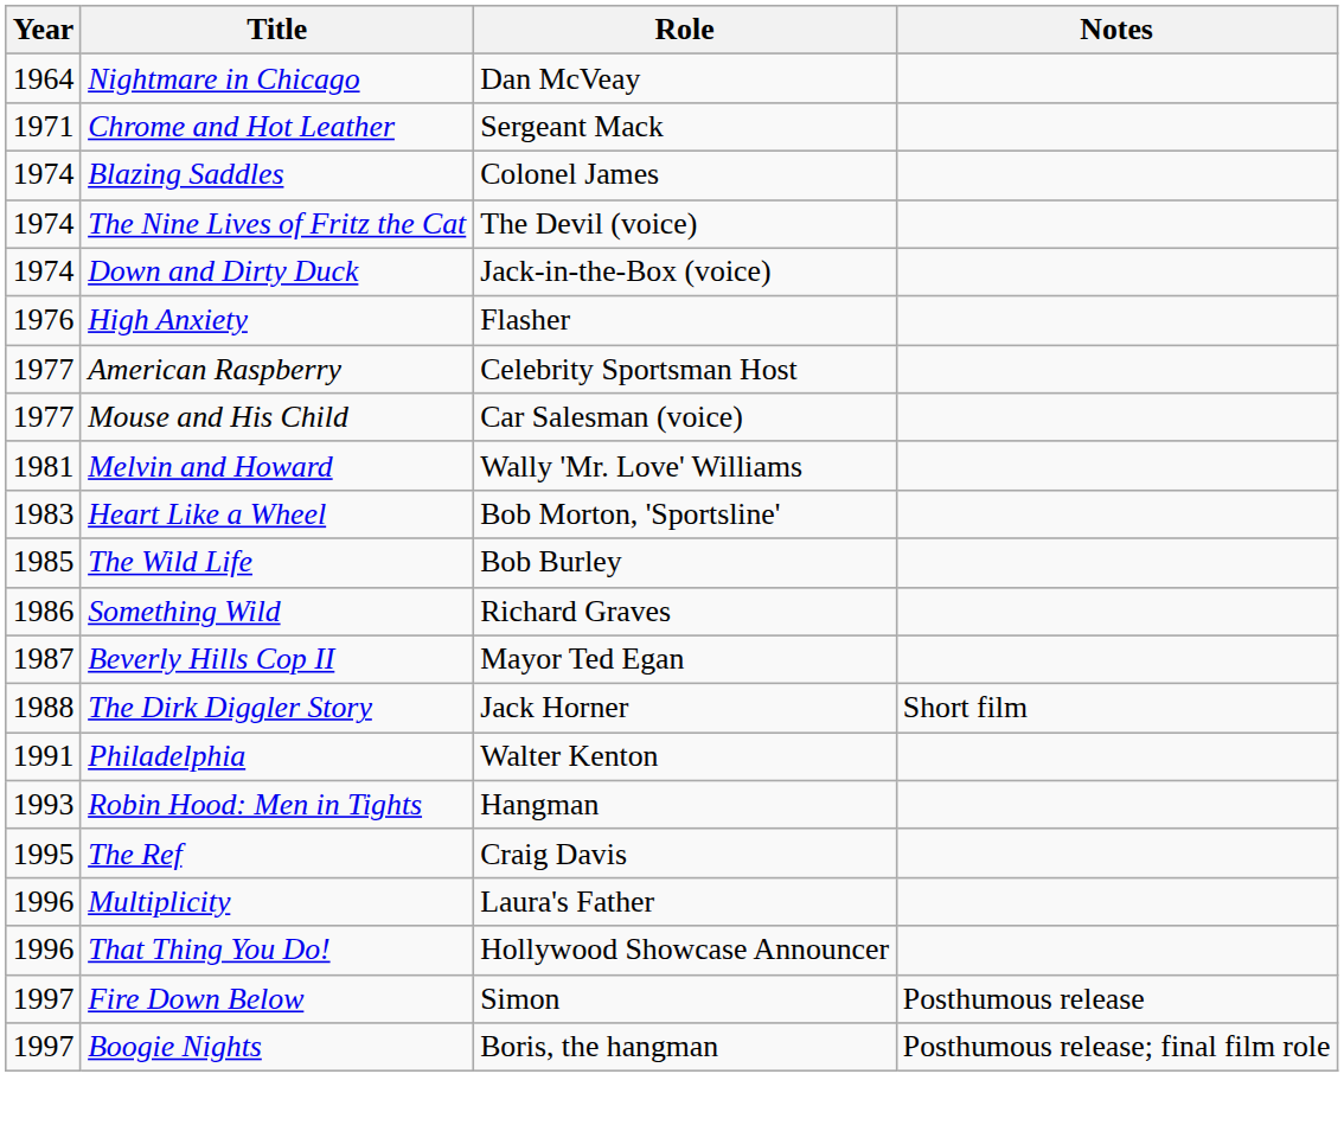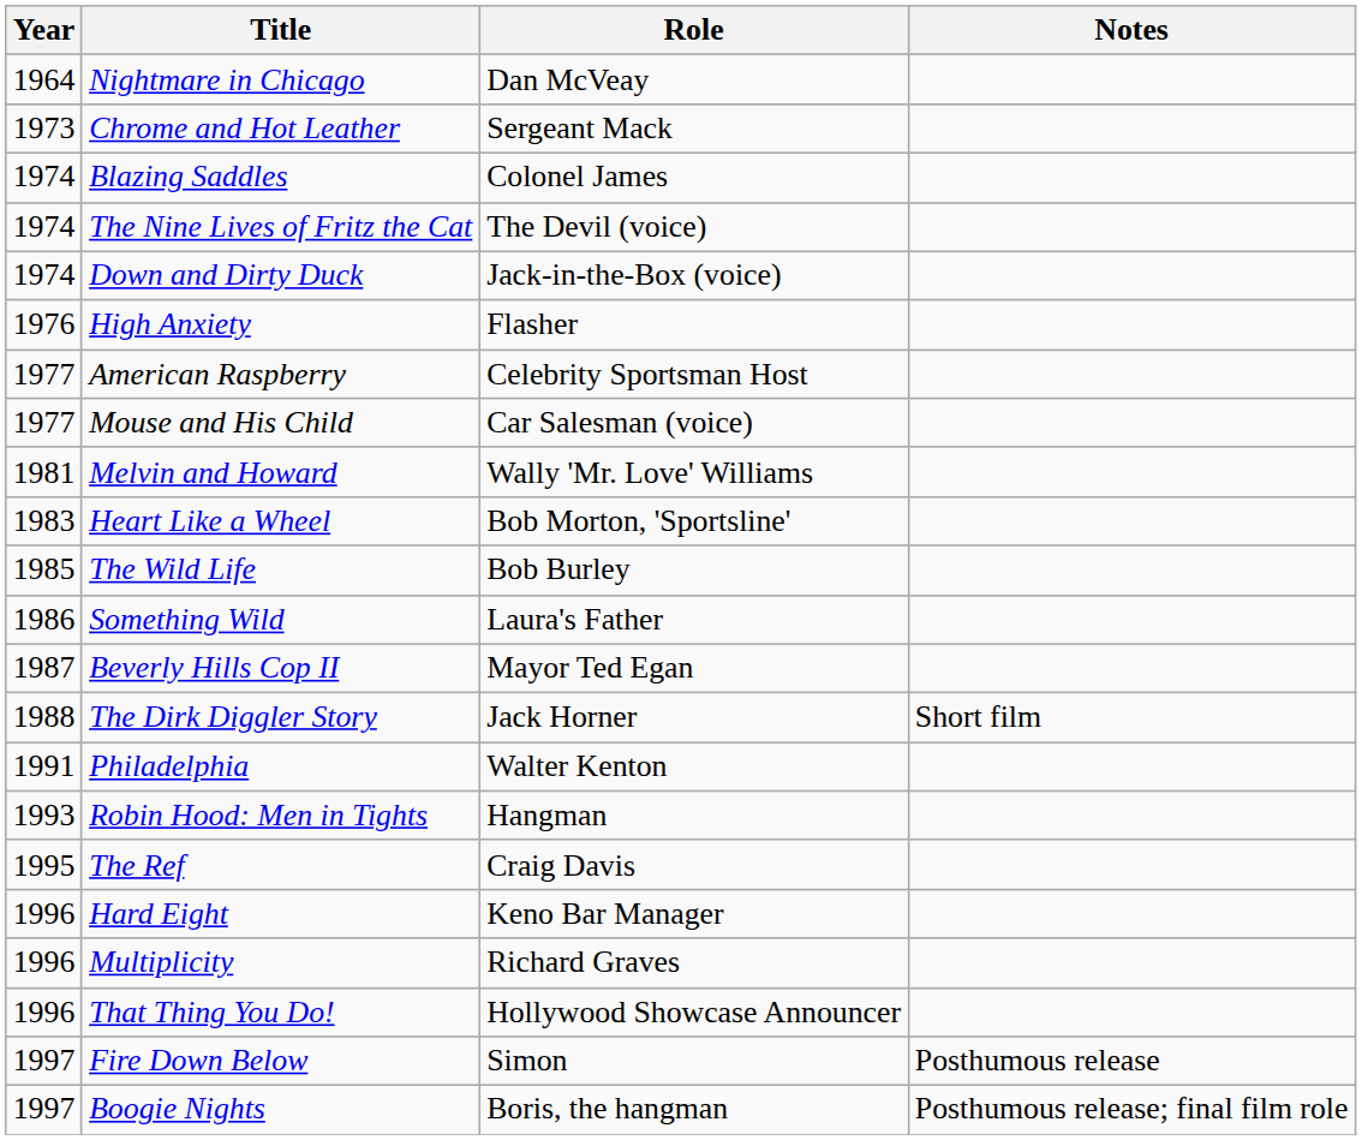Chrome and Hot Leather | Year: 1971 -> 1973
Something Wild | Role: Richard Graves -> Laura's Father
+ row: 1996 | Hard Eight | Keno Bar Manager
Multiplicity | Role: Laura's Father -> Richard Graves
